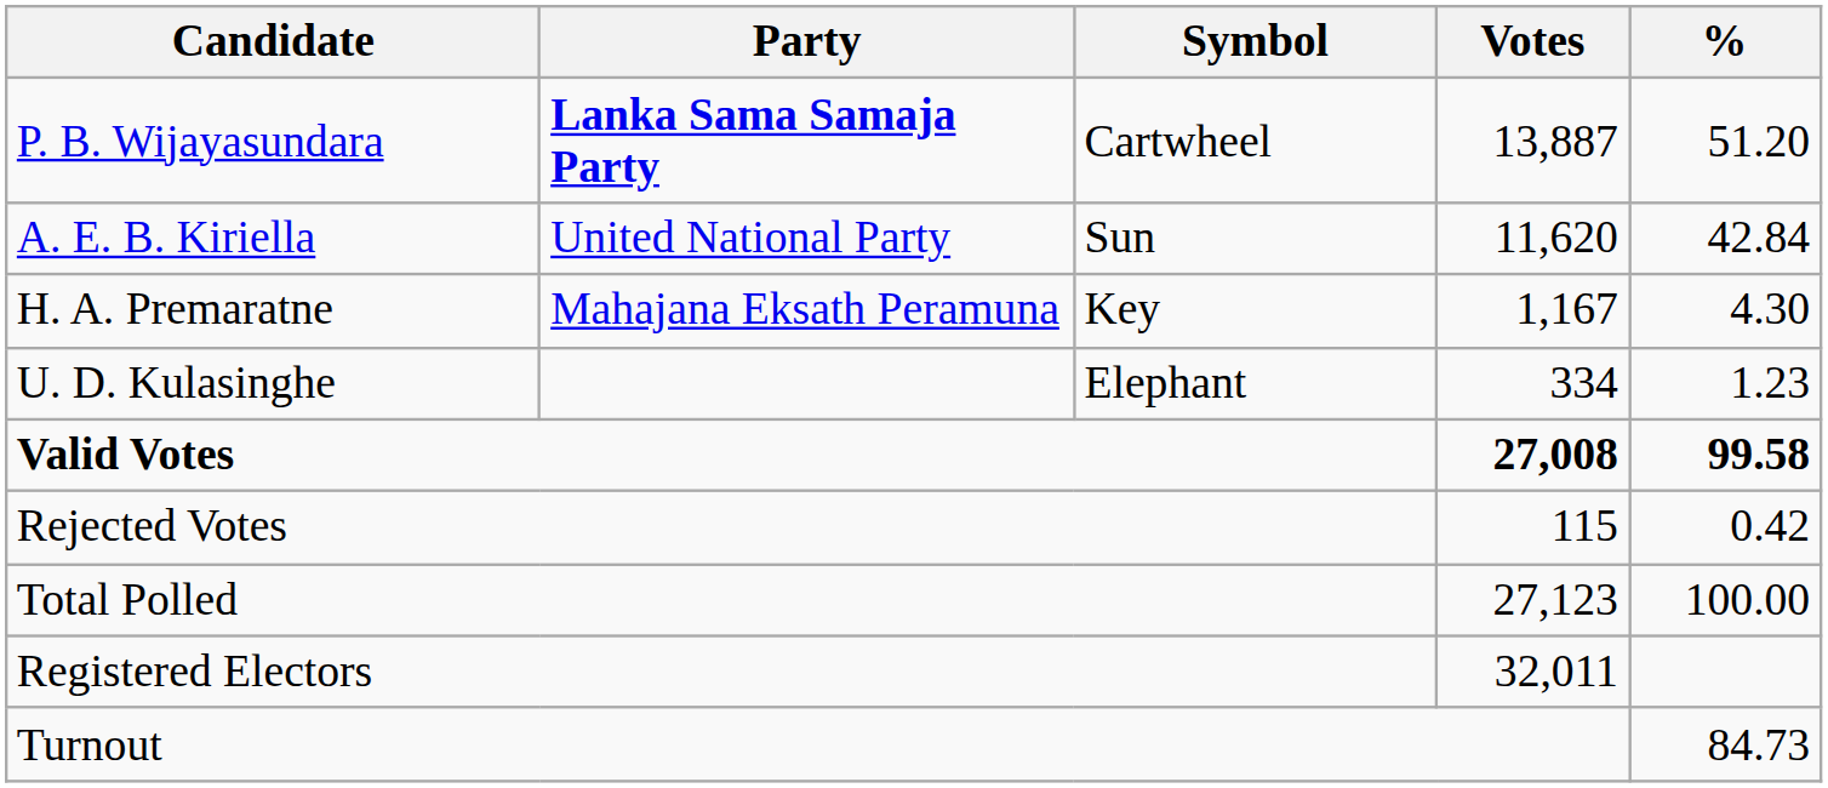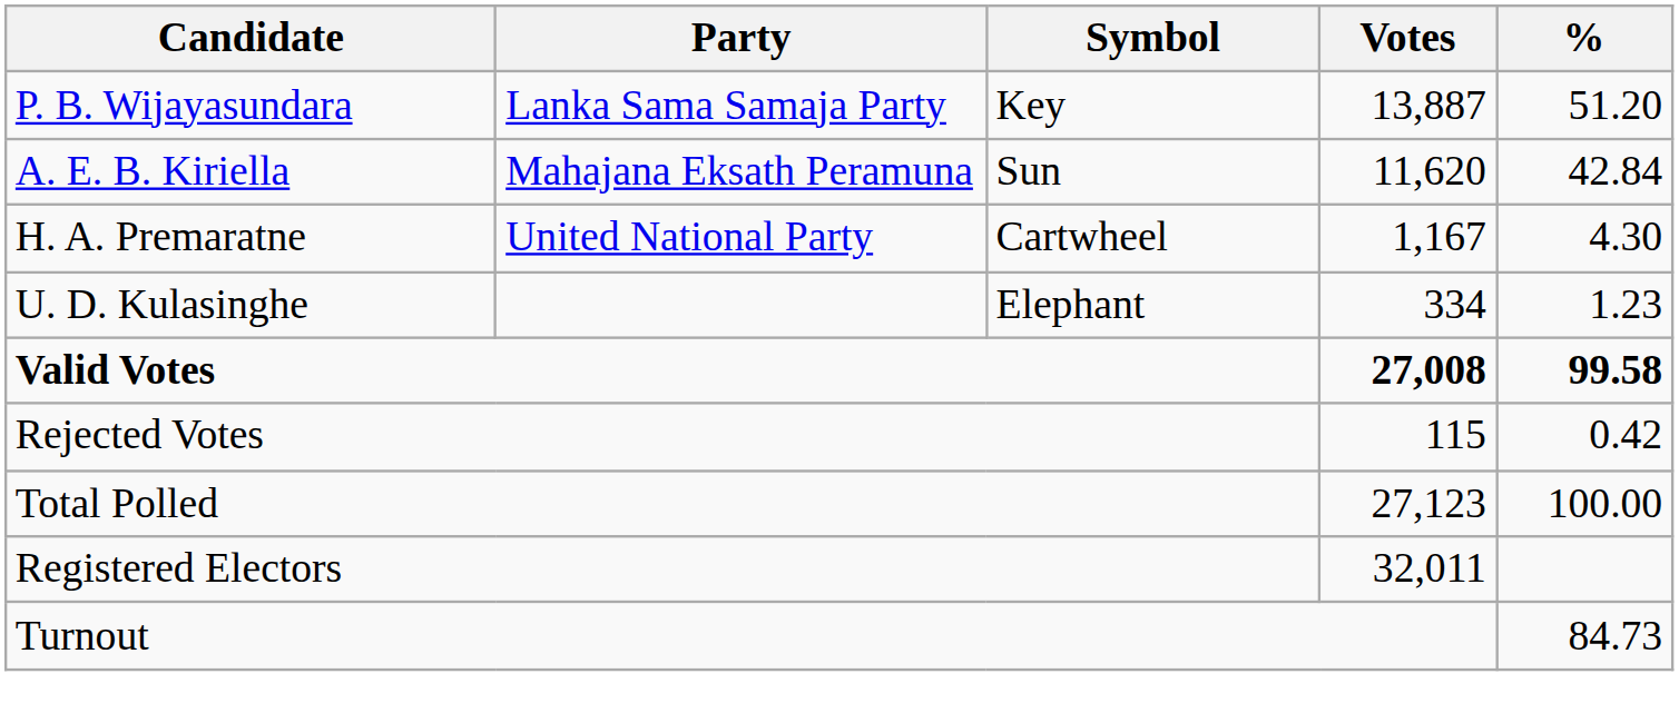P. B. Wijayasundara | Party: bold -> normal
P. B. Wijayasundara | Symbol: Cartwheel -> Key
A. E. B. Kiriella | Party: United National Party -> Mahajana Eksath Peramuna
H. A. Premaratne | Party: Mahajana Eksath Peramuna -> United National Party
H. A. Premaratne | Symbol: Key -> Cartwheel
